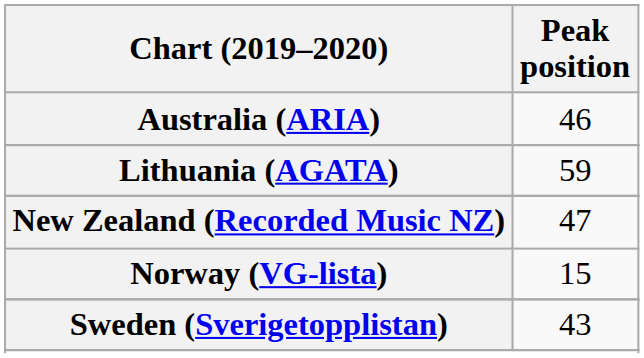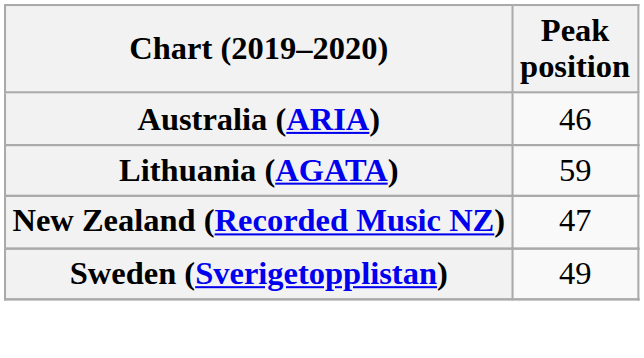- row: Norway (VG-lista) | 15
Sweden (Sverigetopplistan) | Peak position: 43 -> 49
